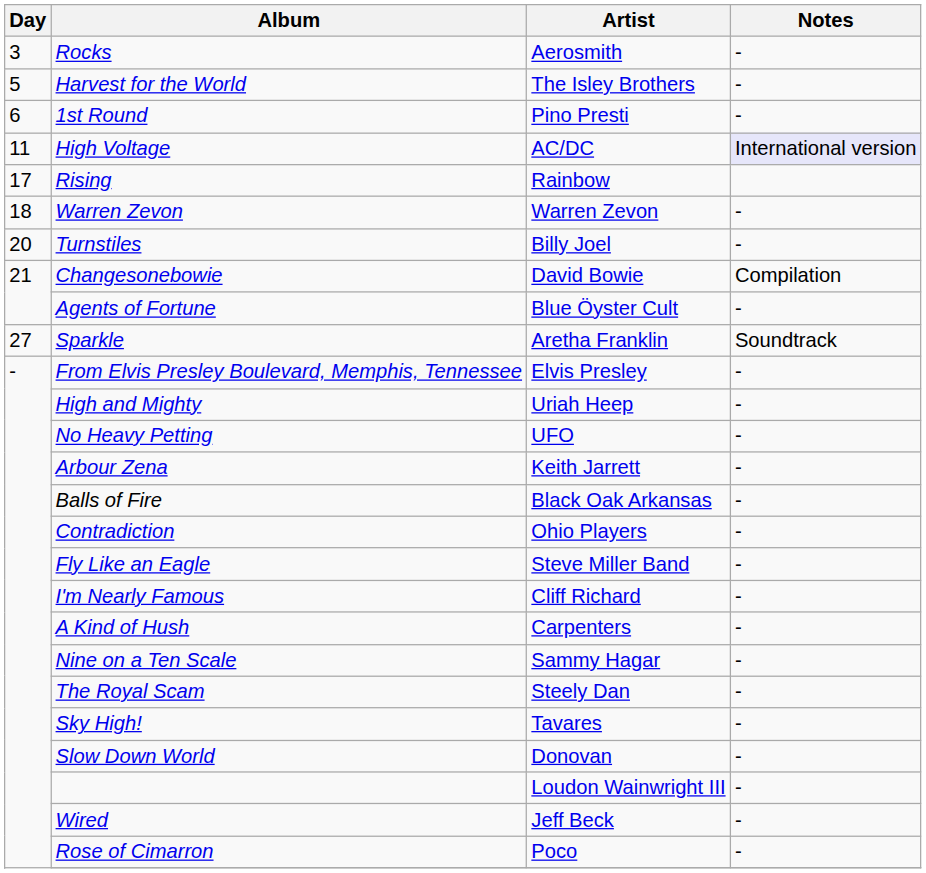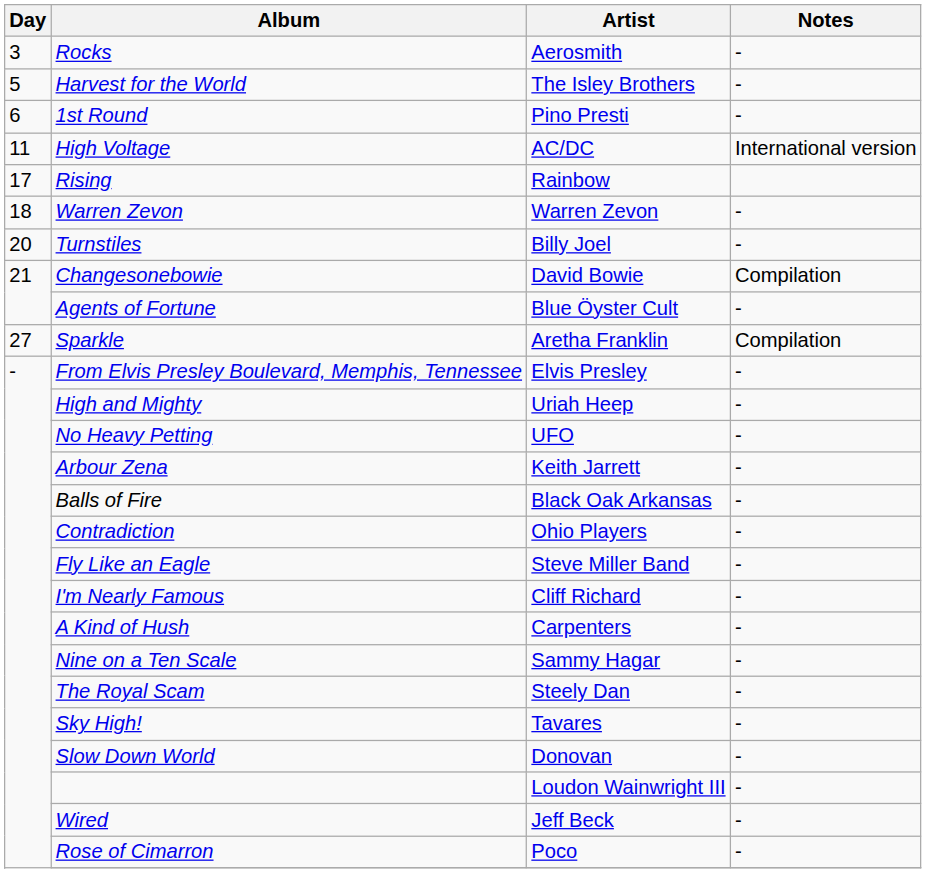High Voltage | Notes: lavender background -> no background
Sparkle | Notes: Soundtrack -> Compilation
